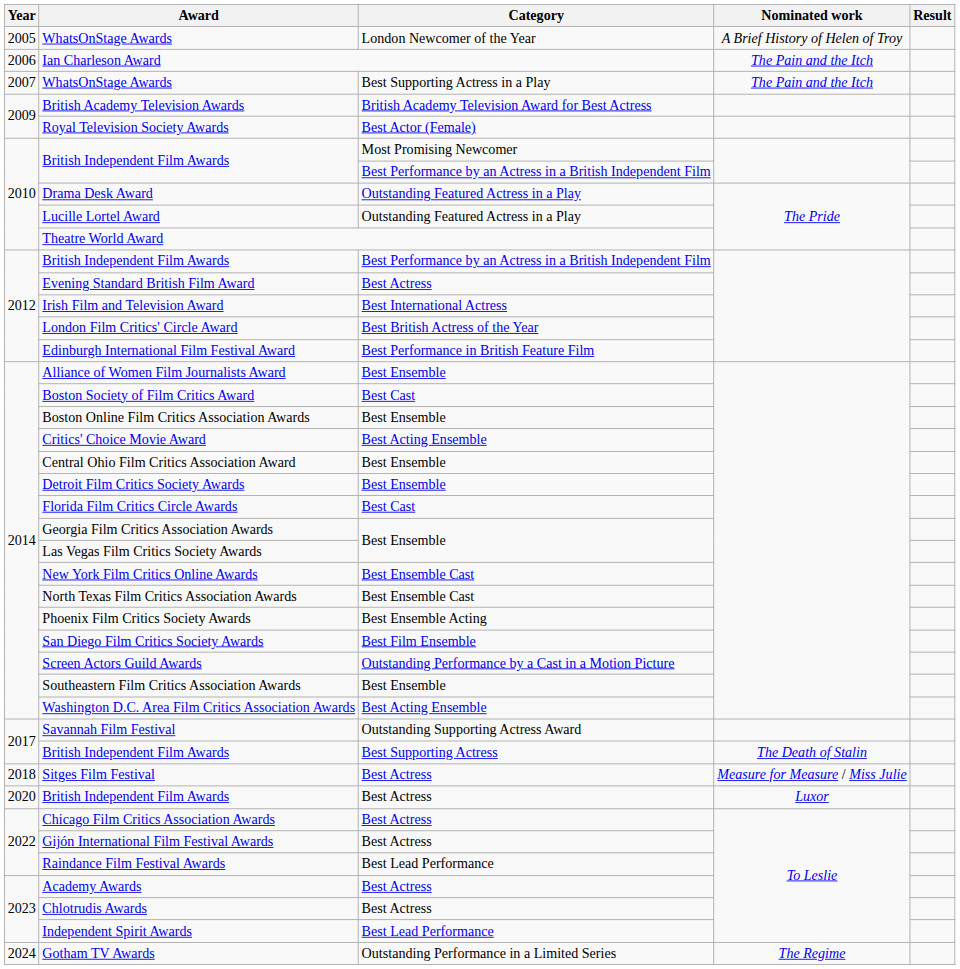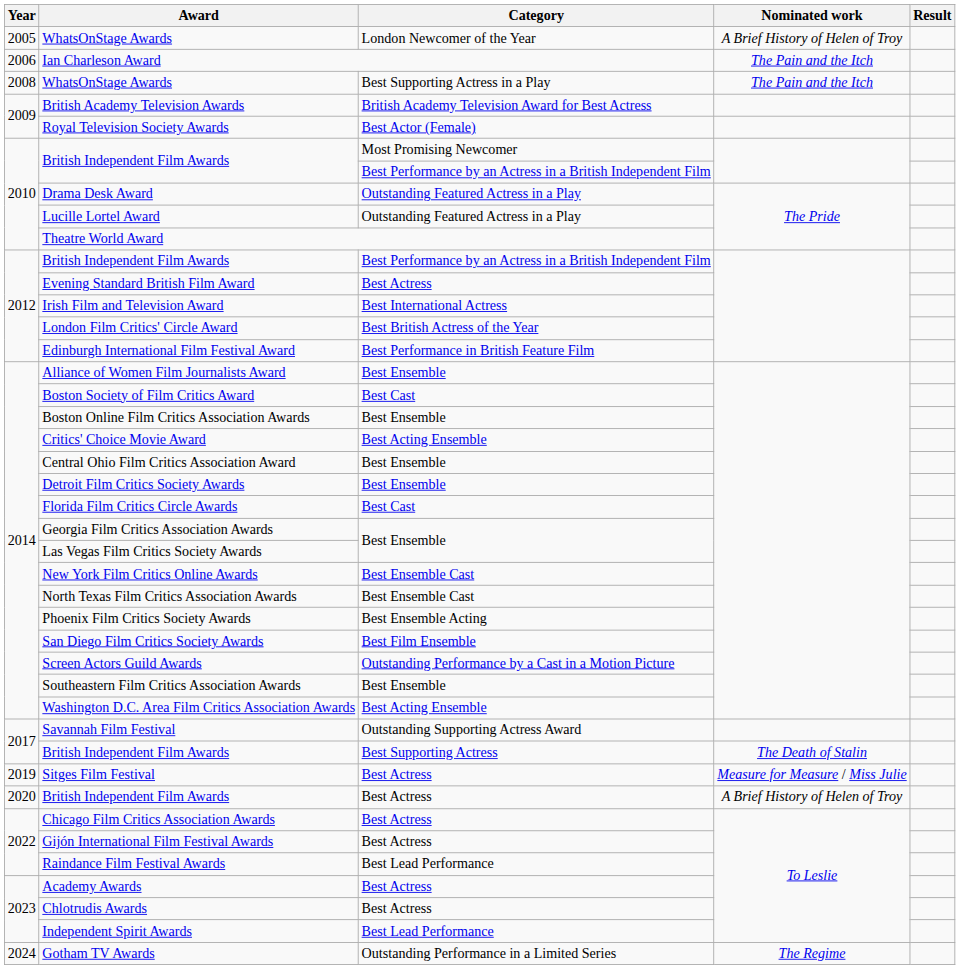WhatsOnStage Awards / Best Supporting Actress in a Play | Year: 2007 -> 2008
Sitges Film Festival | Year: 2018 -> 2019
British Independent Film Awards / Best Actress | Nominated work: Luxor -> A Brief History of Helen of Troy
